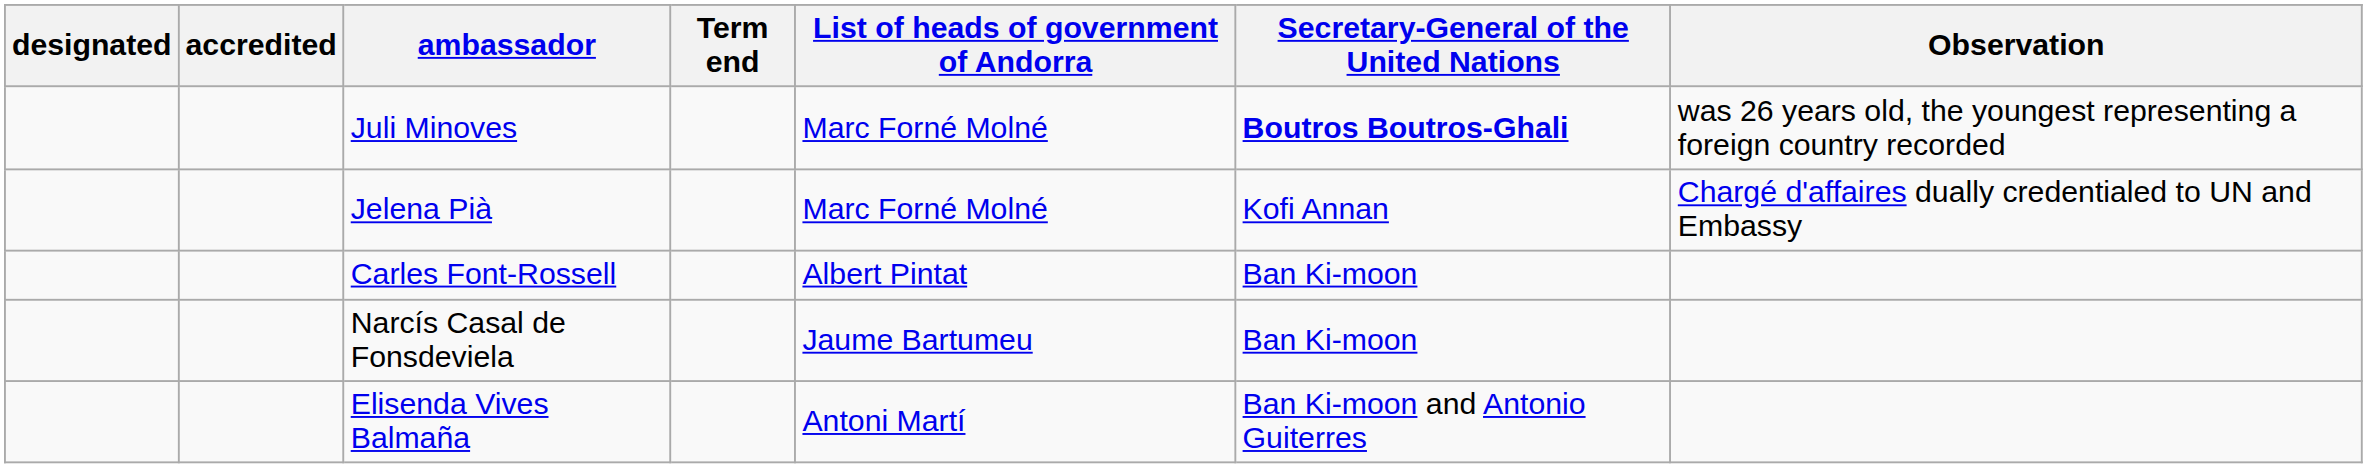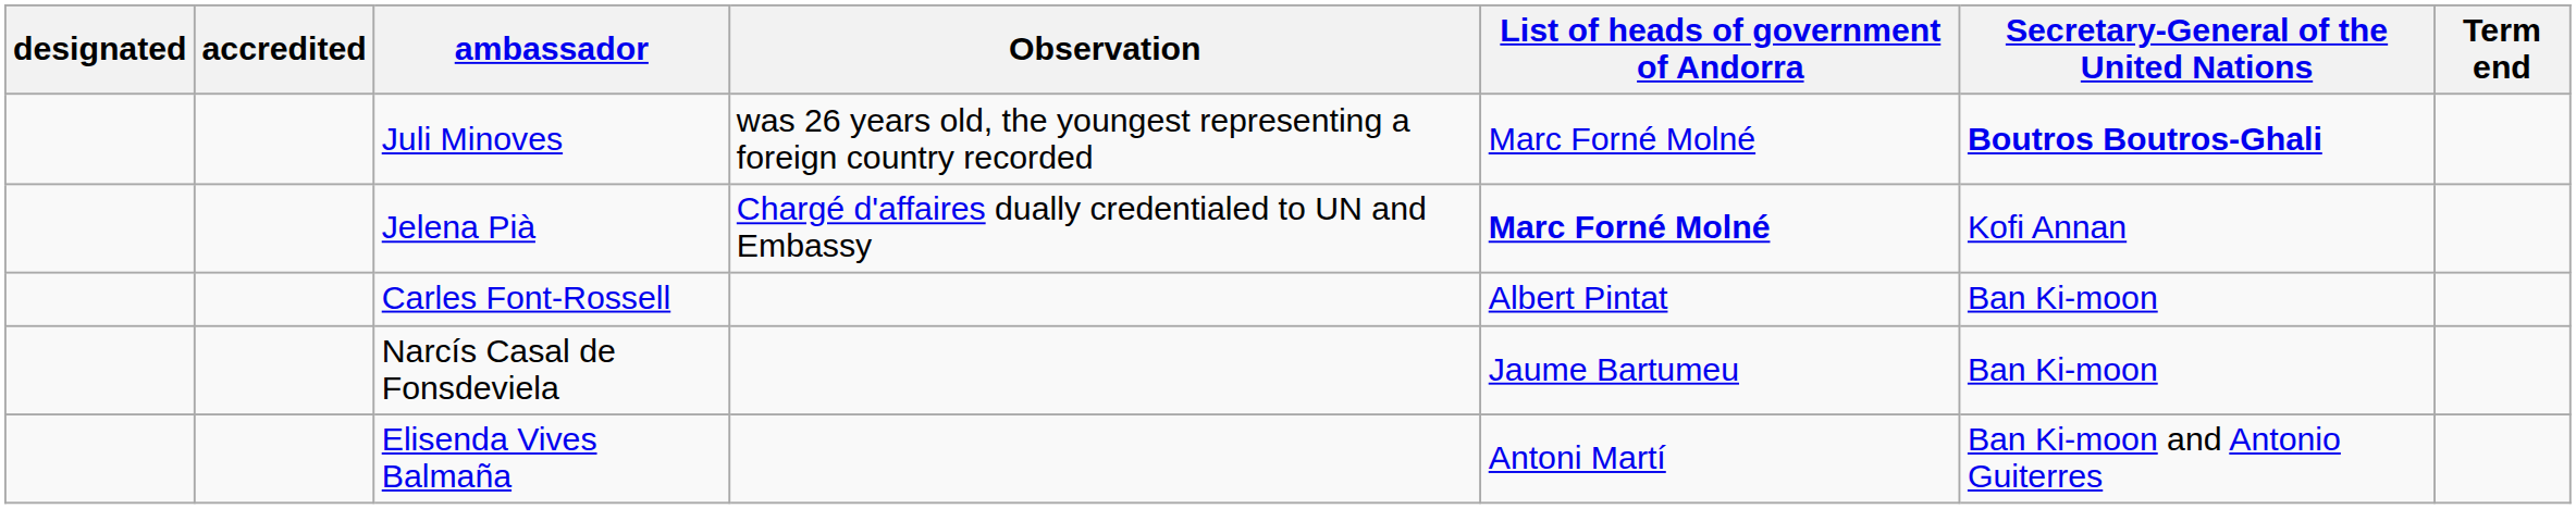columns swapped: Observation <-> Term end
Jelena Pià | List of heads of government of Andorra: normal -> bold
